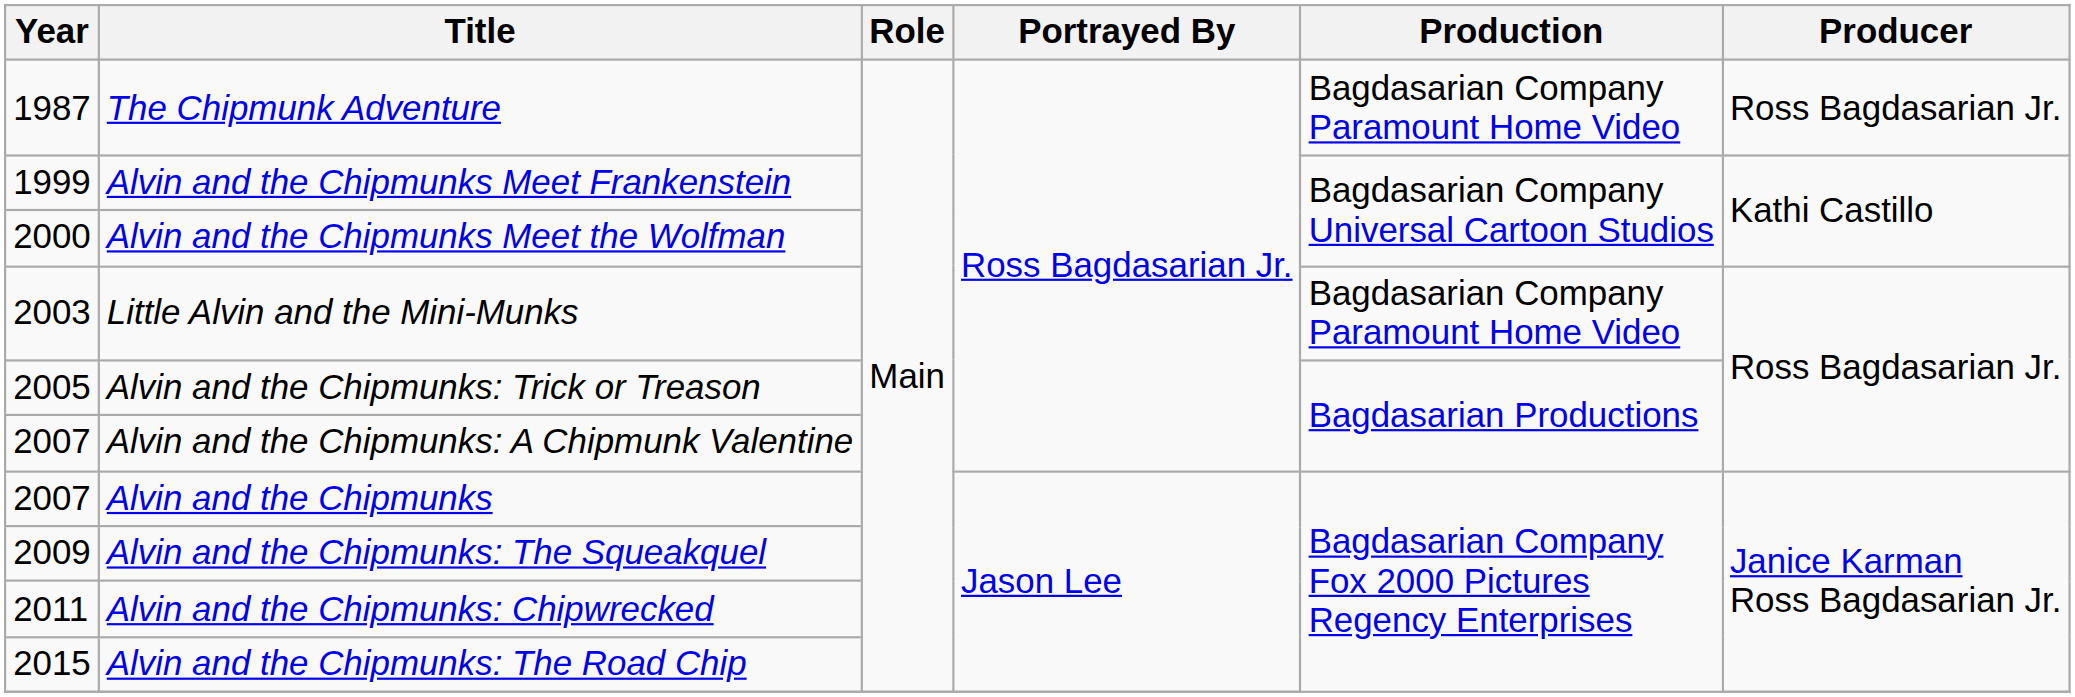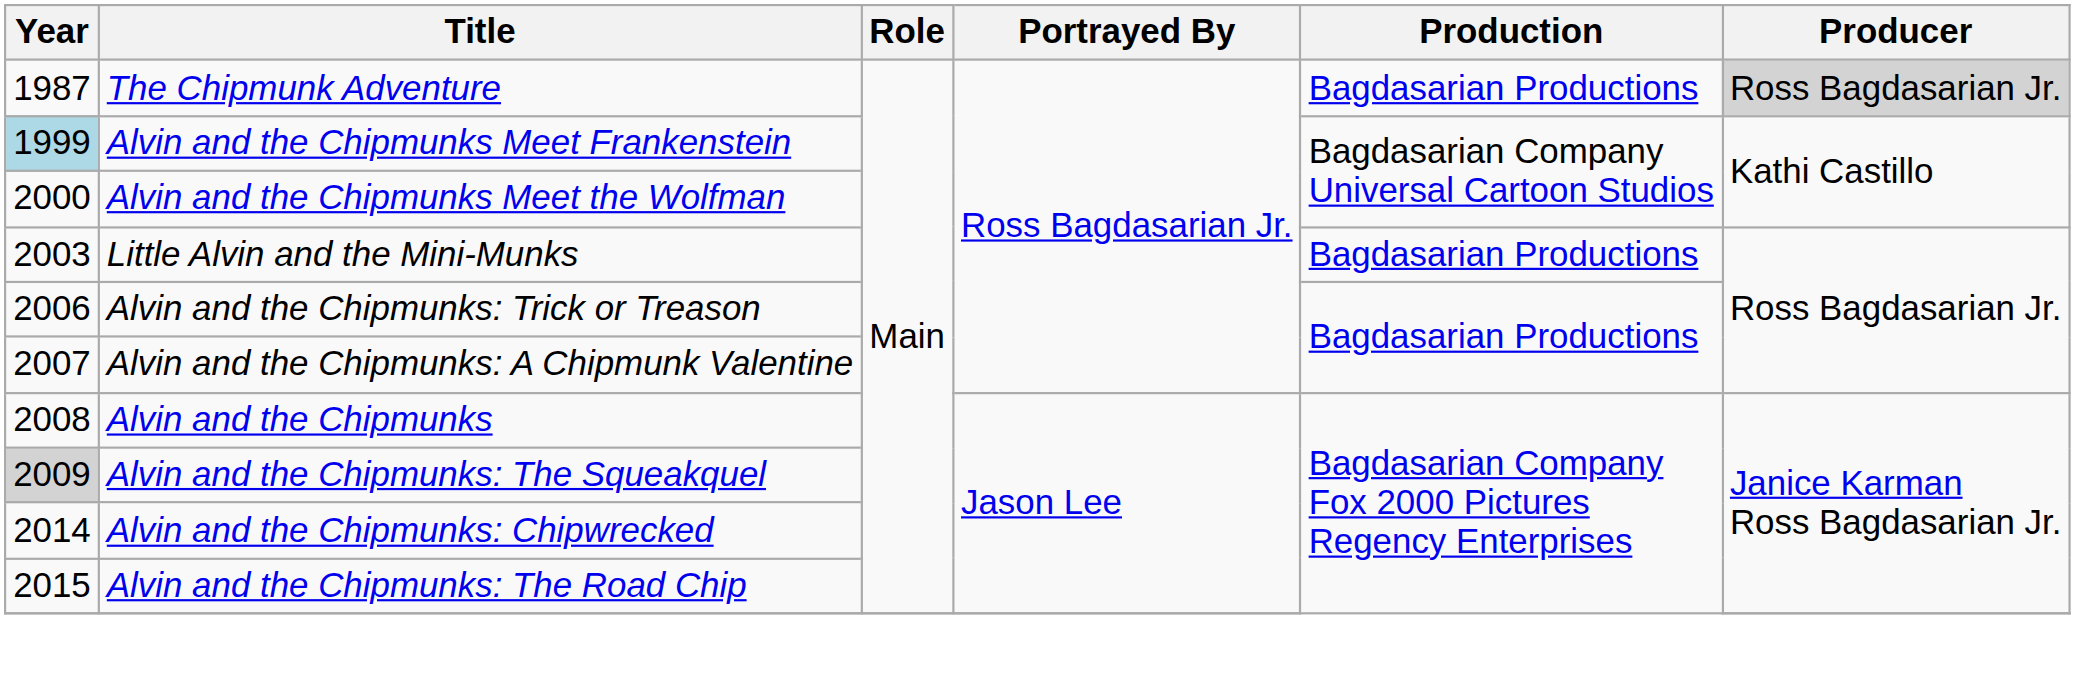The Chipmunk Adventure | Production: Bagdasarian Company Paramount Home Video -> Bagdasarian Productions
The Chipmunk Adventure | Producer: no background -> lightgrey background
Alvin and the Chipmunks Meet Frankenstein | Year: no background -> lightblue background
Little Alvin and the Mini-Munks | Production: Bagdasarian Company Paramount Home Video -> Bagdasarian Productions
Alvin and the Chipmunks: Trick or Treason | Year: 2005 -> 2006
Alvin and the Chipmunks | Year: 2007 -> 2008
Alvin and the Chipmunks: The Squeakquel | Year: no background -> lightgrey background
Alvin and the Chipmunks: Chipwrecked | Year: 2011 -> 2014
